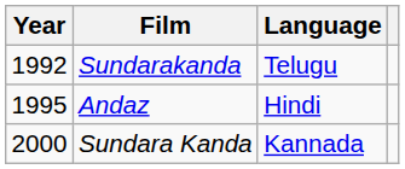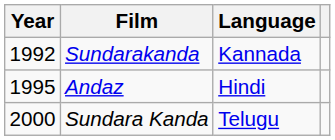Sundarakanda | Language: Telugu -> Kannada
Sundara Kanda | Language: Kannada -> Telugu
